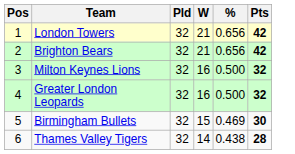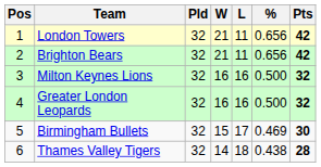+ column: L | 11 | 11 | 16 | 16 | 17 | 18
